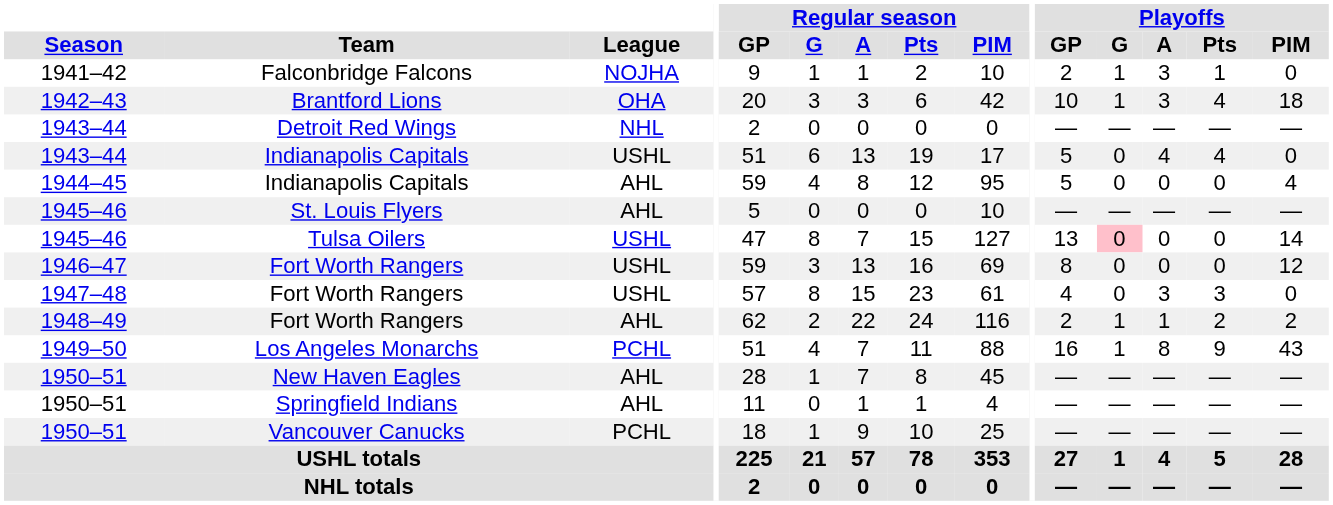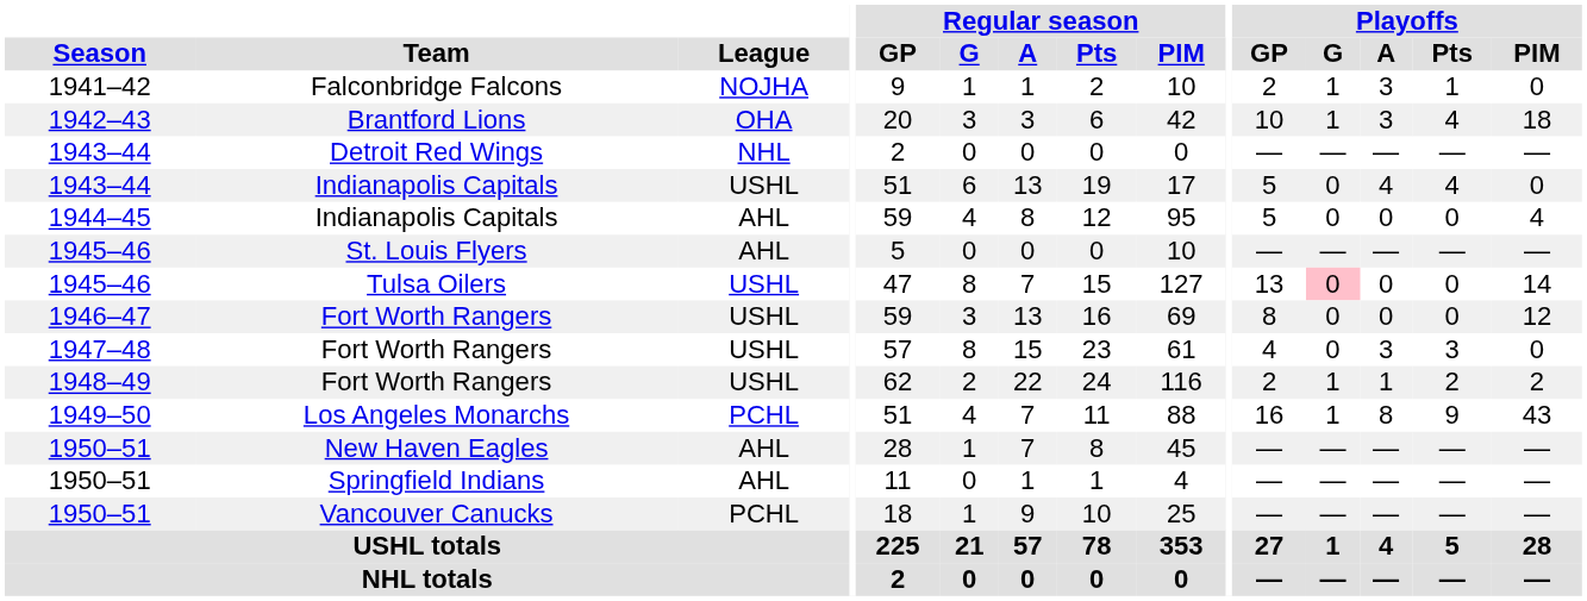1948–49 / Fort Worth Rangers | League: AHL -> USHL
